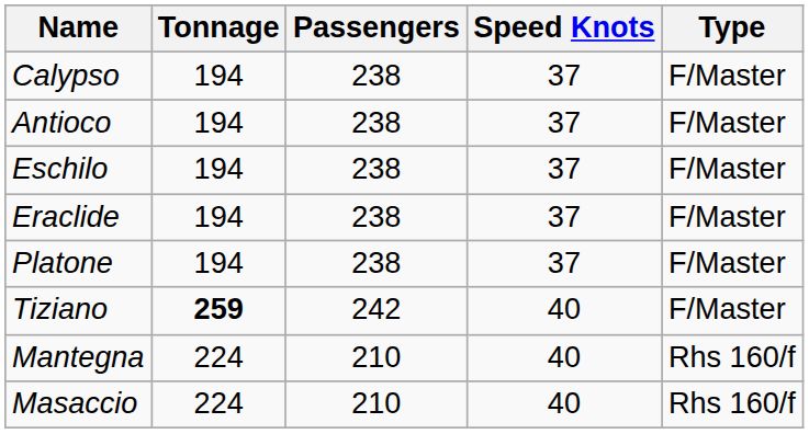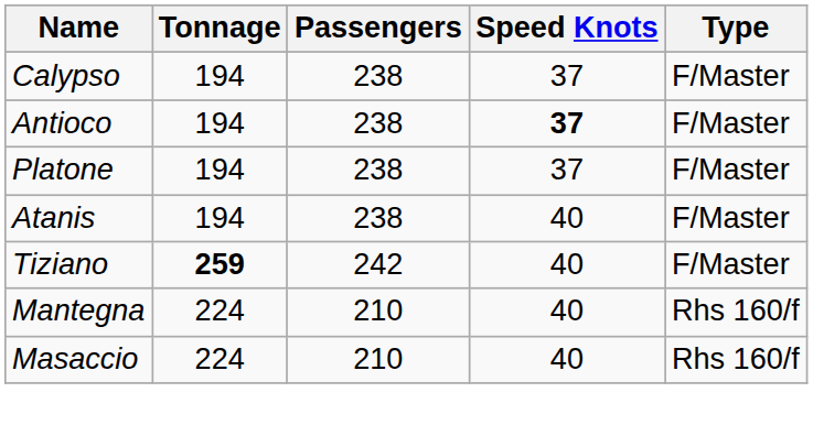Antioco | Speed Knots: normal -> bold
- row: Eschilo | 194 | 238 | 37 | F/Master
- row: Eraclide | 194 | 238 | 37 | F/Master
+ row: Atanis | 194 | 238 | 40 | F/Master
